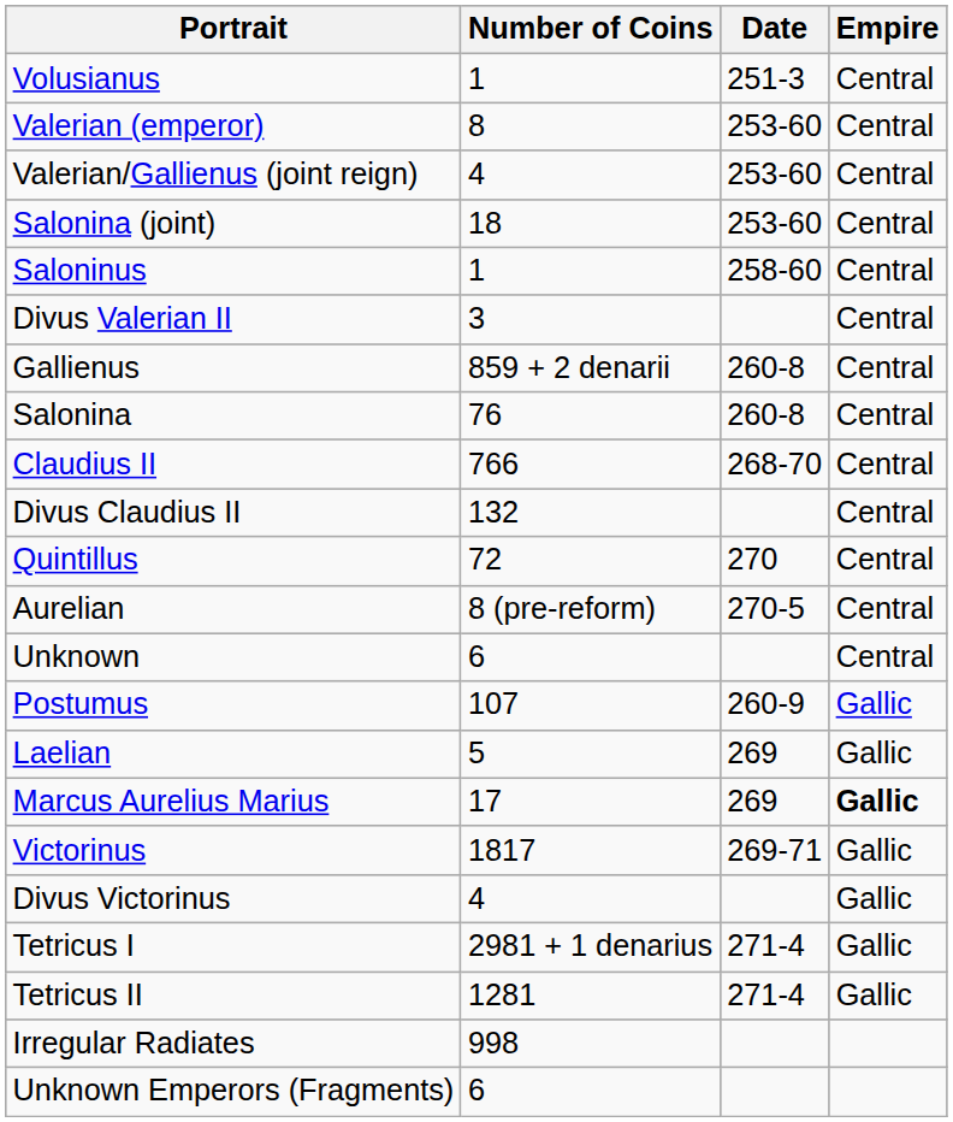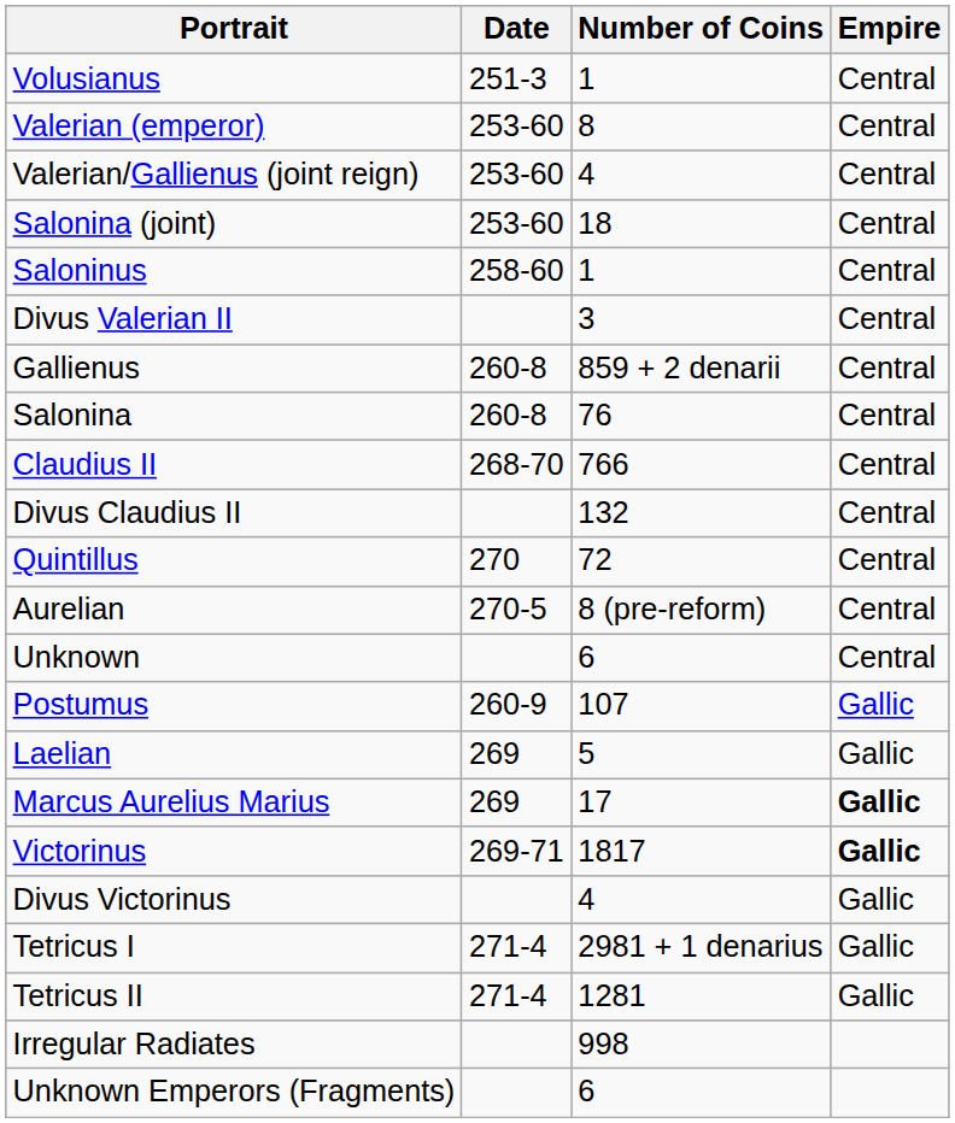columns swapped: Date <-> Number of Coins
Victorinus | Empire: normal -> bold
